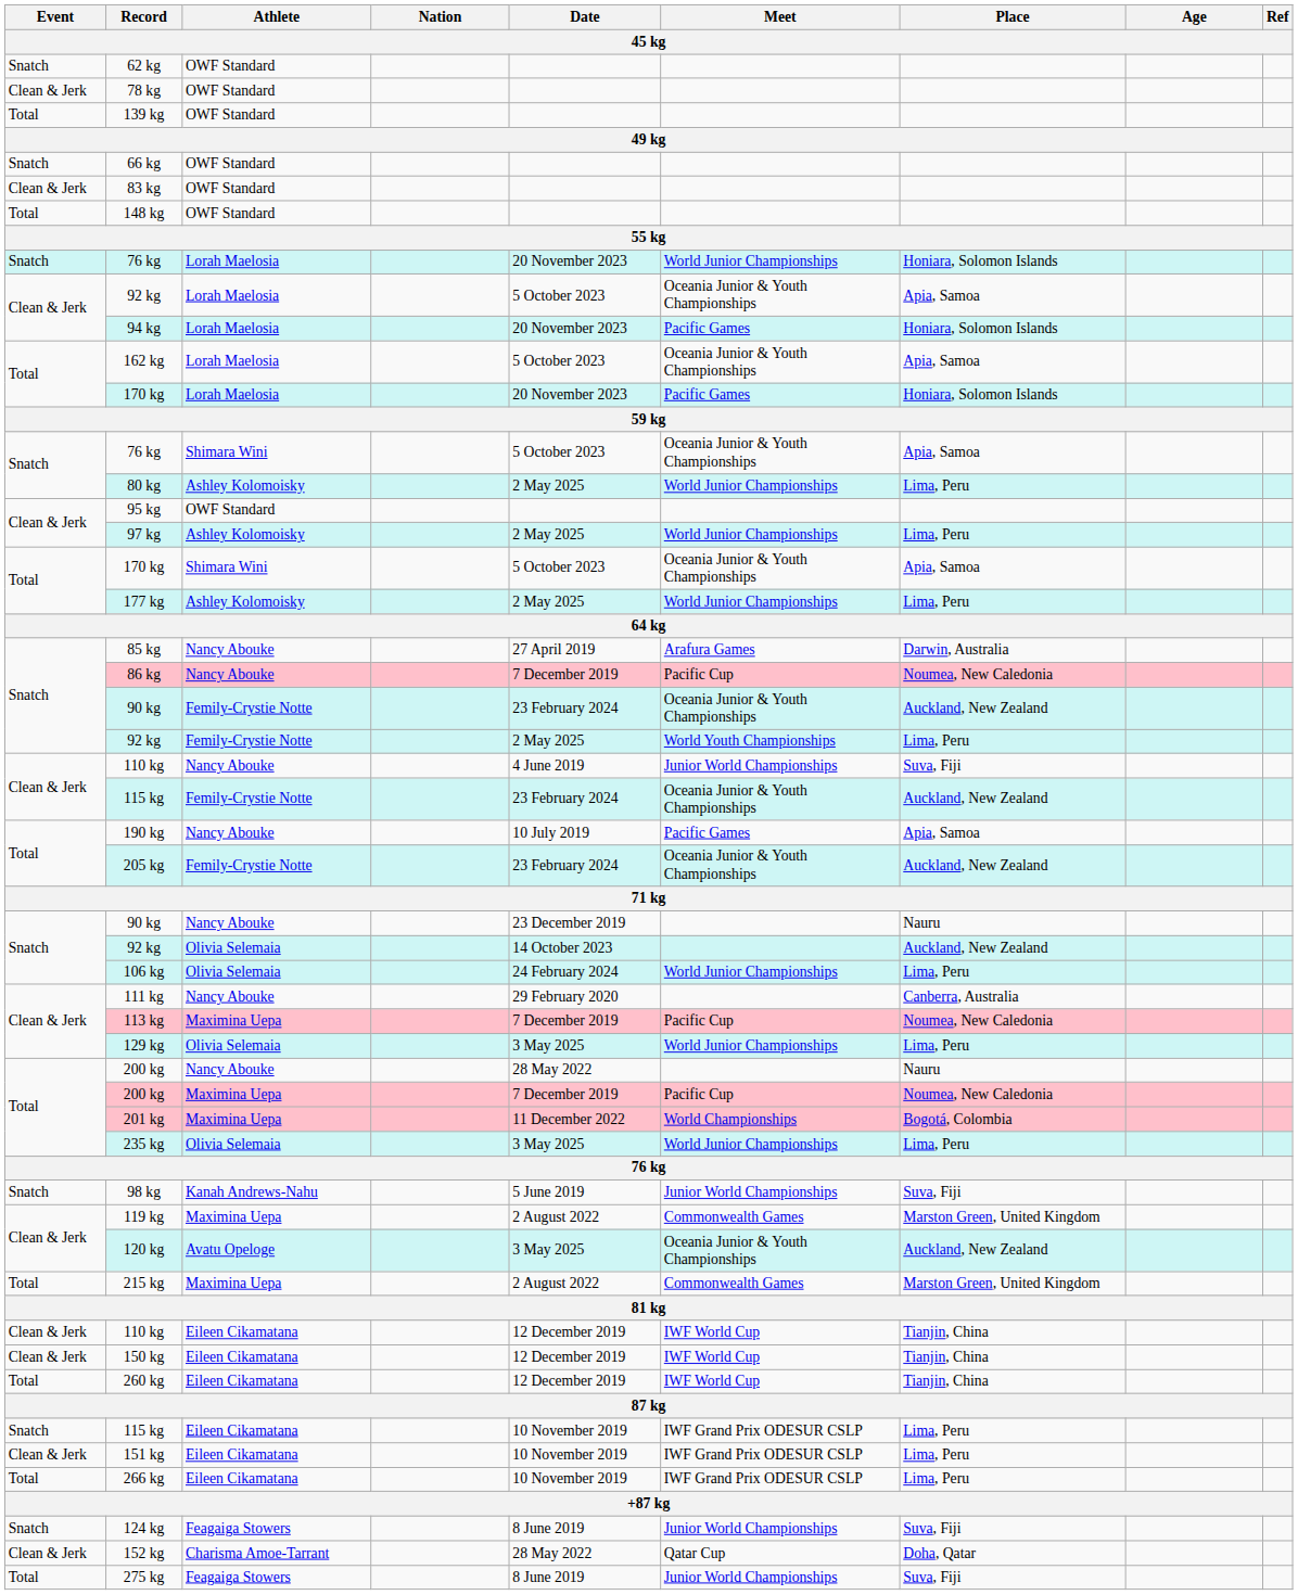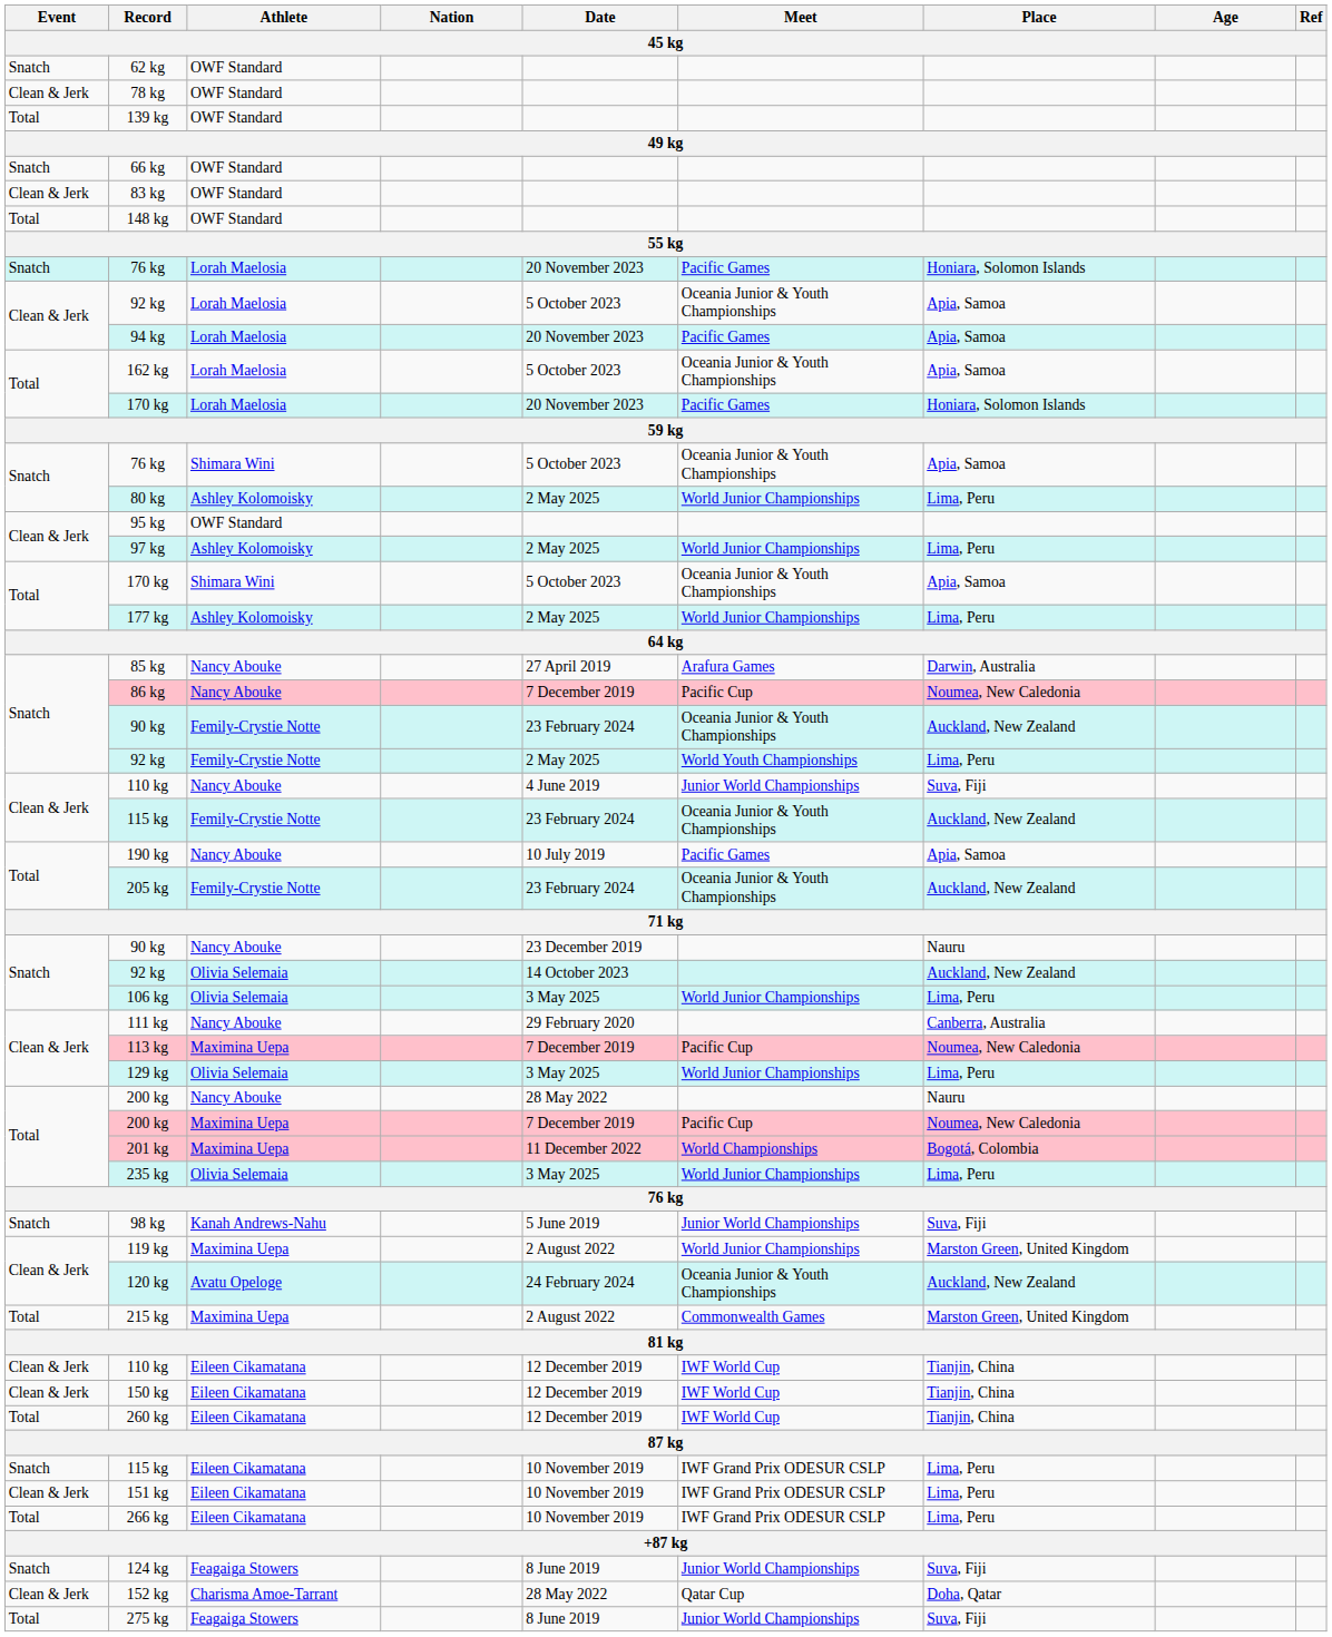76 kg / Lorah Maelosia | Meet: World Junior Championships -> Pacific Games
94 kg | Place: Honiara, Solomon Islands -> Apia, Samoa
106 kg | Date: 24 February 2024 -> 3 May 2025
119 kg | Meet: Commonwealth Games -> World Junior Championships
120 kg | Date: 3 May 2025 -> 24 February 2024
